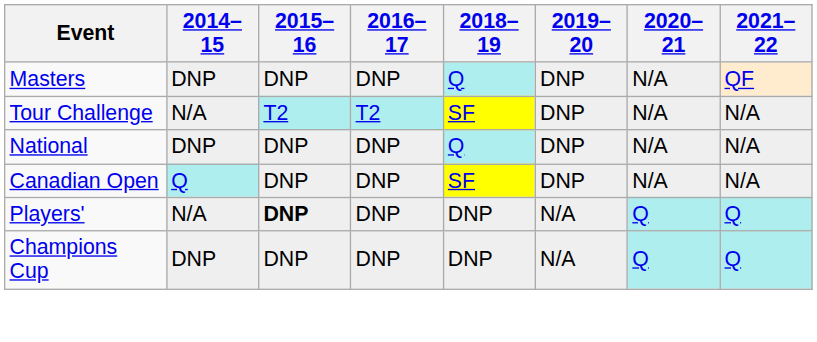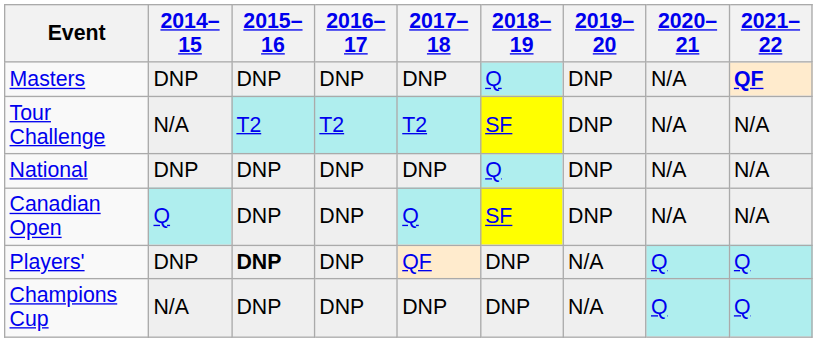+ column: 2017–18 | DNP | T2 | DNP | Q | QF | DNP
Masters | 2021–22: normal -> bold
Players' | 2014–15: N/A -> DNP
Champions Cup | 2014–15: DNP -> N/A
